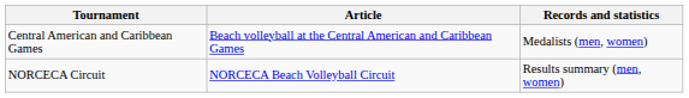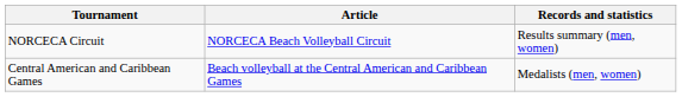rows swapped: NORCECA Circuit <-> Central American and Caribbean Games
